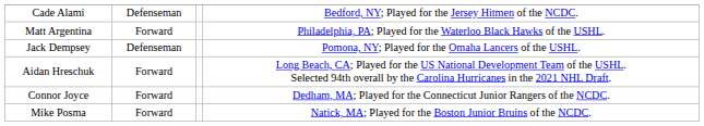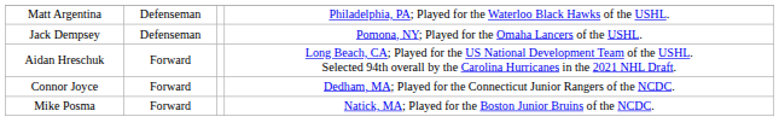- row: Cade Alami | Defenseman | Bedford, NY; Played for the Jersey Hitmen of the NCDC.
Matt Argentina | column 2: Forward -> Defenseman
